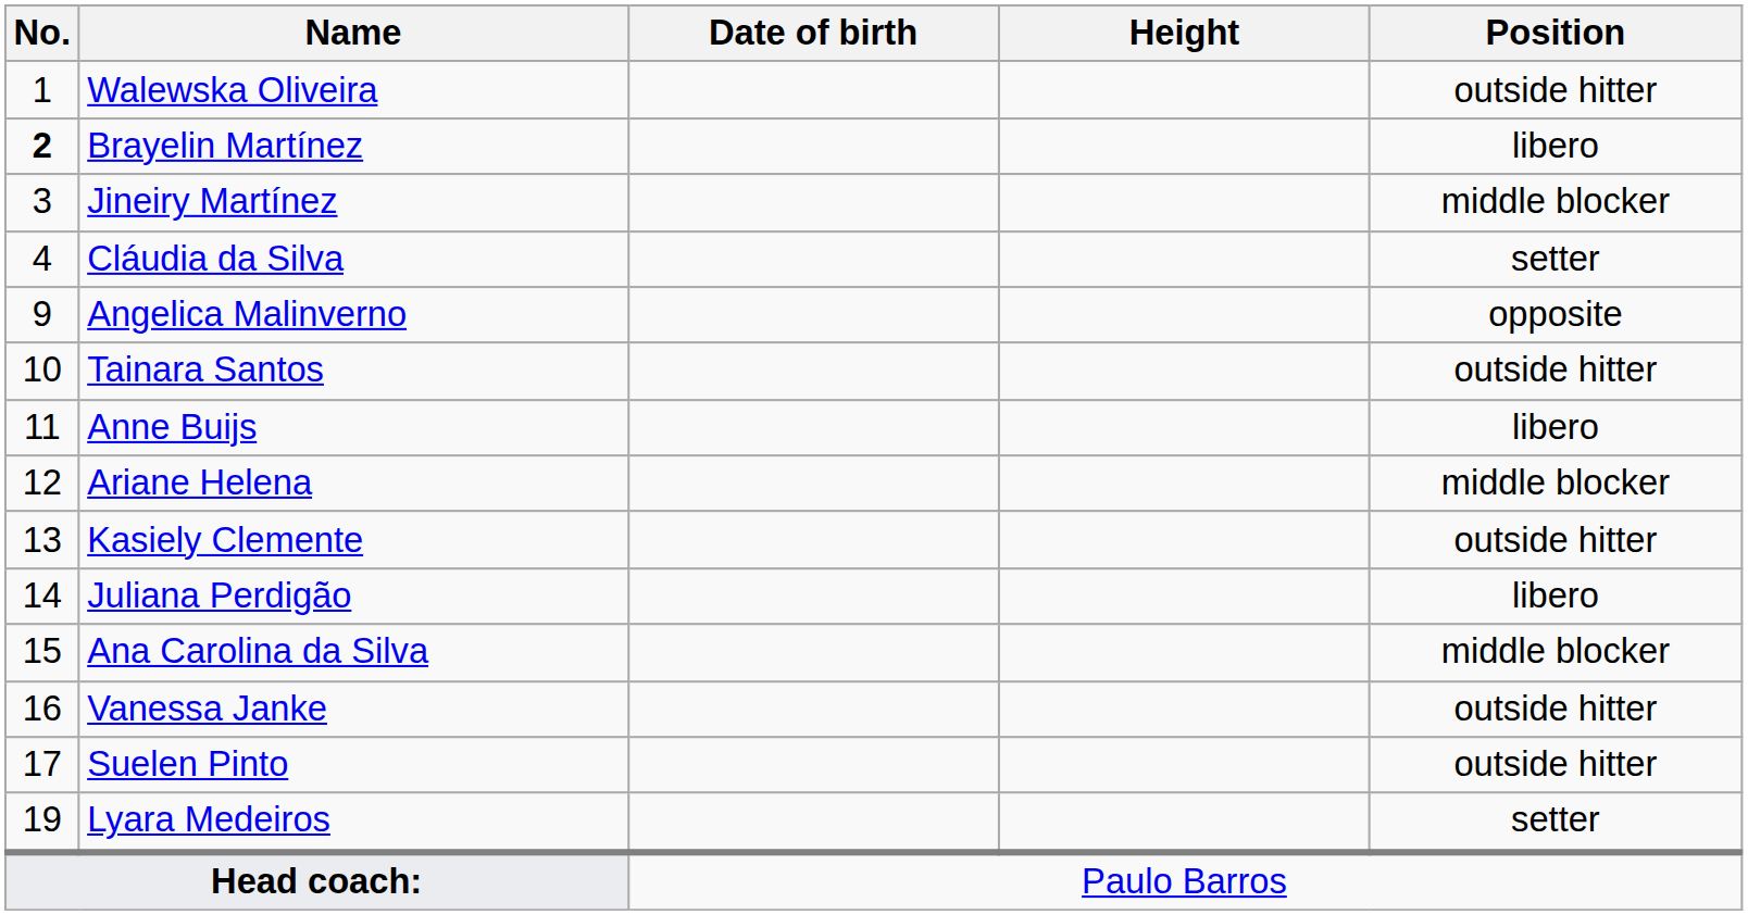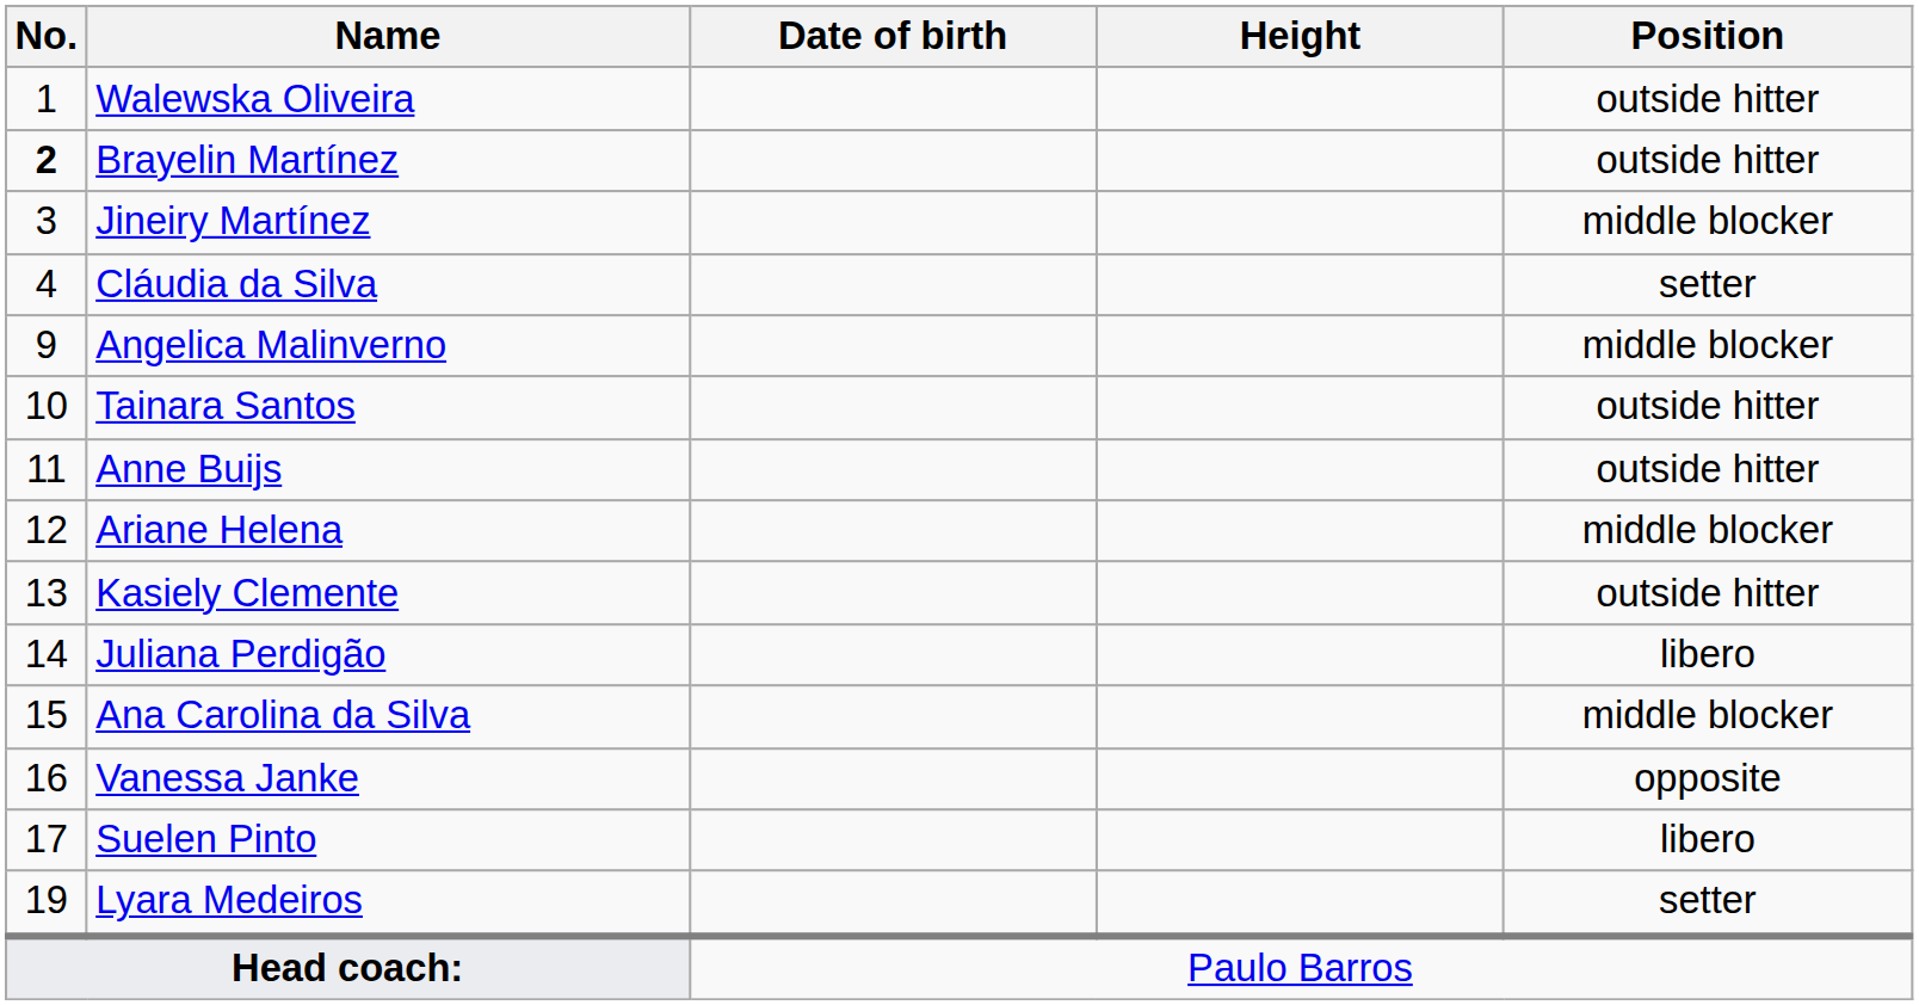Brayelin Martínez | Position: libero -> outside hitter
Angelica Malinverno | Position: opposite -> middle blocker
Anne Buijs | Position: libero -> outside hitter
Vanessa Janke | Position: outside hitter -> opposite
Suelen Pinto | Position: outside hitter -> libero
